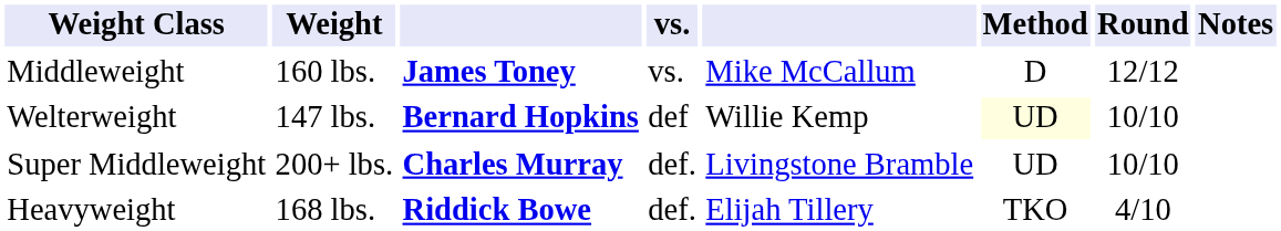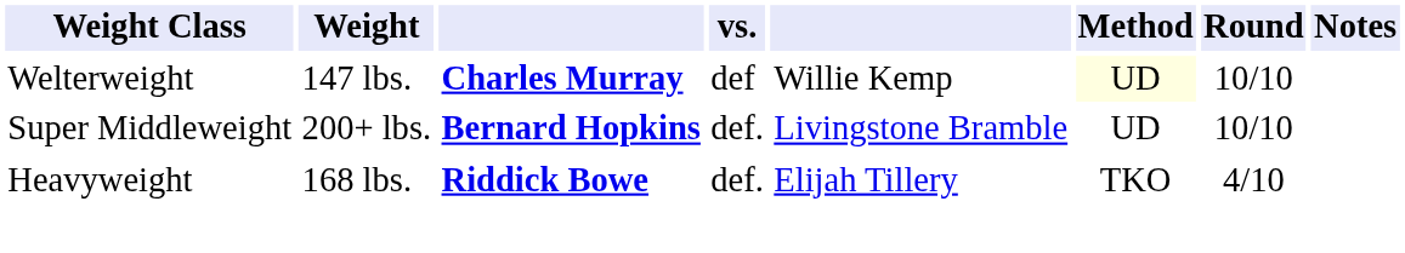- row: Middleweight | 160 lbs. | James Toney | vs. | Mike McCallum | D | 12/12
Welterweight | column 3: Bernard Hopkins -> Charles Murray
Super Middleweight | column 3: Charles Murray -> Bernard Hopkins
